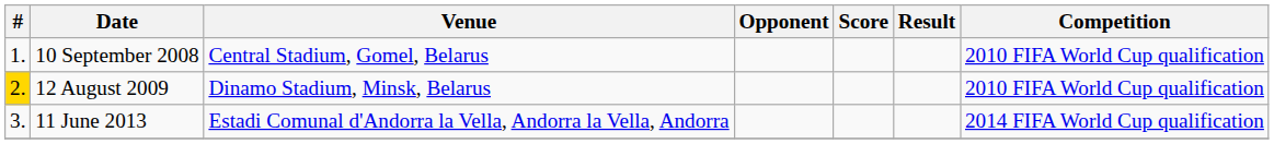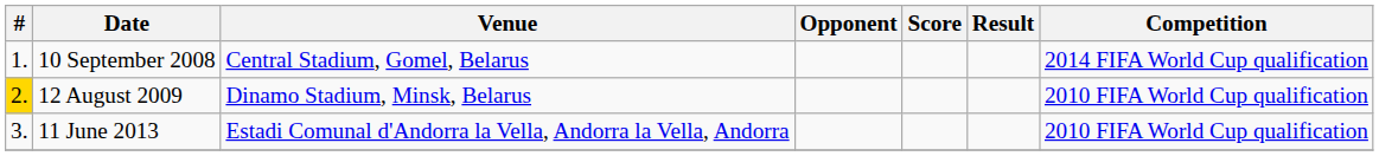10 September 2008 | Competition: 2010 FIFA World Cup qualification -> 2014 FIFA World Cup qualification
11 June 2013 | Competition: 2014 FIFA World Cup qualification -> 2010 FIFA World Cup qualification
